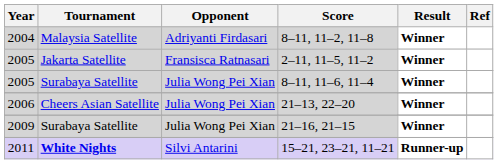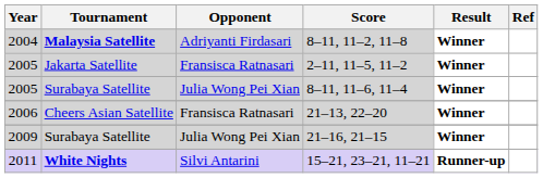8–11, 11–2, 11–8 | Tournament: normal -> bold
21–13, 22–20 | Opponent: Julia Wong Pei Xian -> Fransisca Ratnasari
